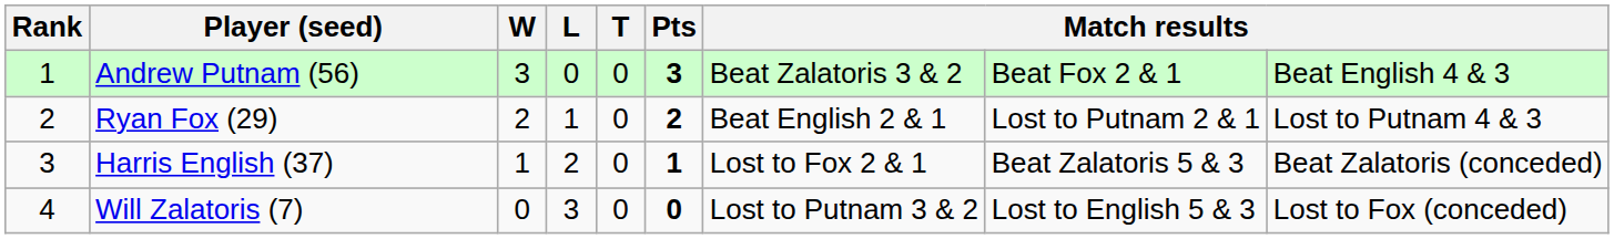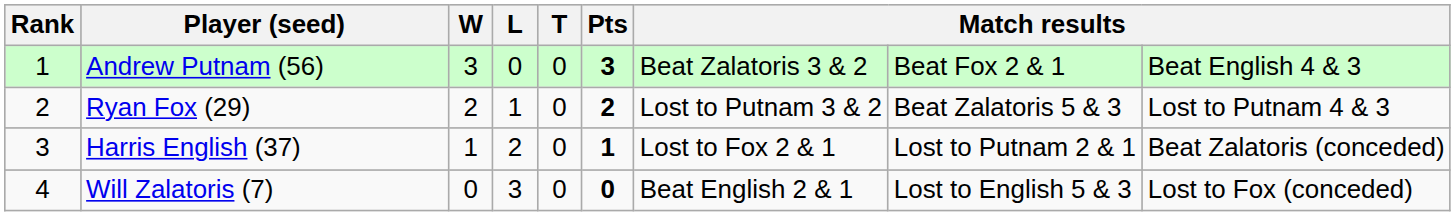Ryan Fox (29) | column 7: Beat English 2 & 1 -> Lost to Putnam 3 & 2
Ryan Fox (29) | column 8: Lost to Putnam 2 & 1 -> Beat Zalatoris 5 & 3
Harris English (37) | column 8: Beat Zalatoris 5 & 3 -> Lost to Putnam 2 & 1
Will Zalatoris (7) | column 7: Lost to Putnam 3 & 2 -> Beat English 2 & 1
